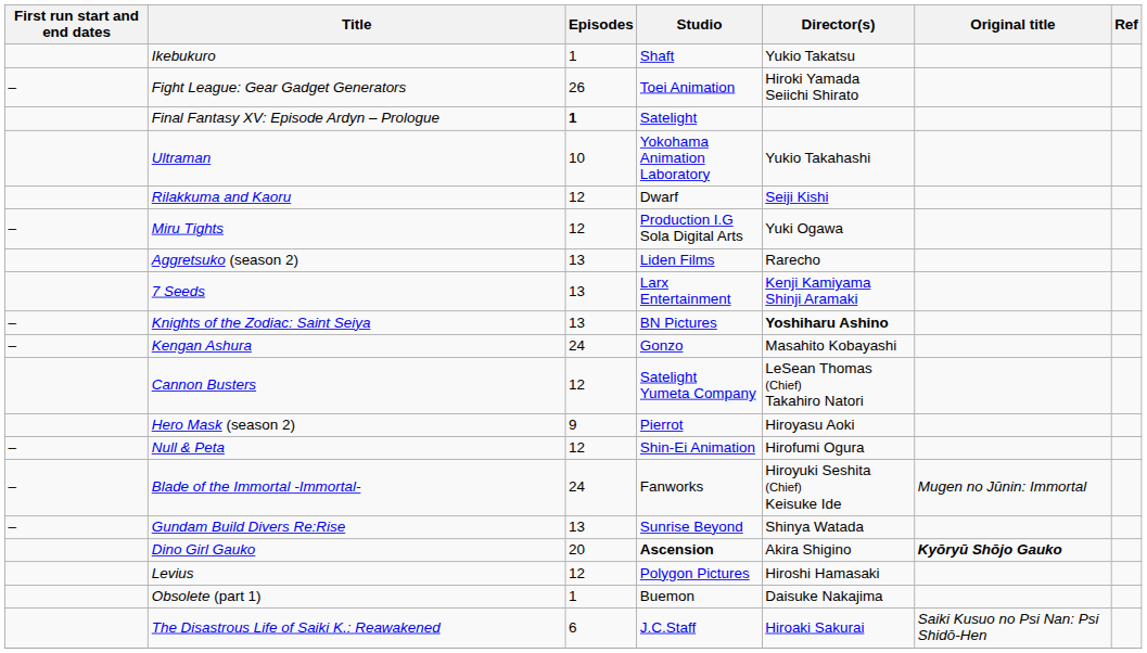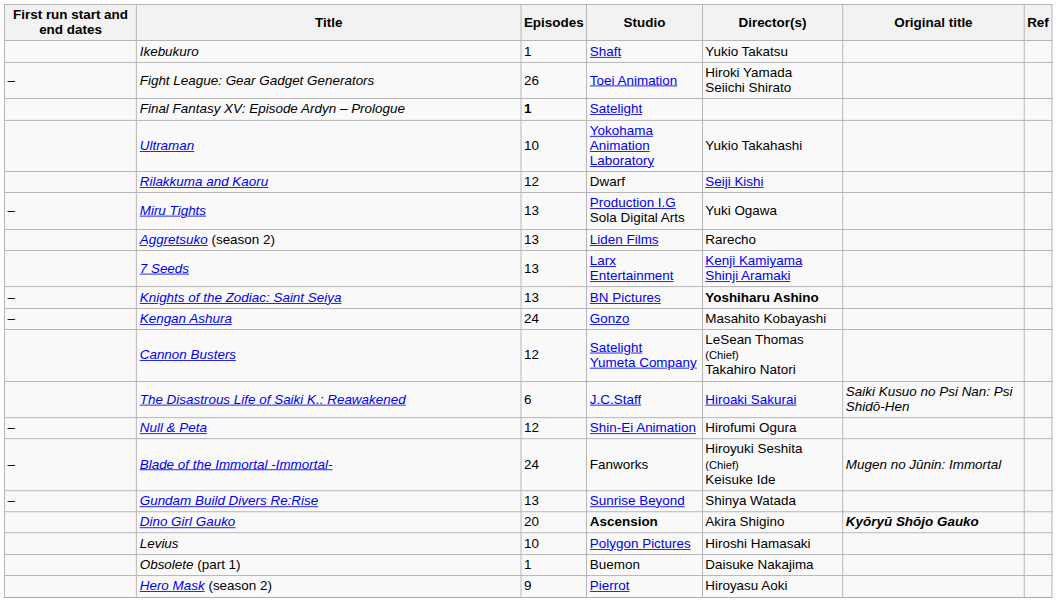Miru Tights | Episodes: 12 -> 13
rows swapped: Hero Mask (season 2) <-> The Disastrous Life of Saiki K.: Reawakened
Levius | Episodes: 12 -> 10
